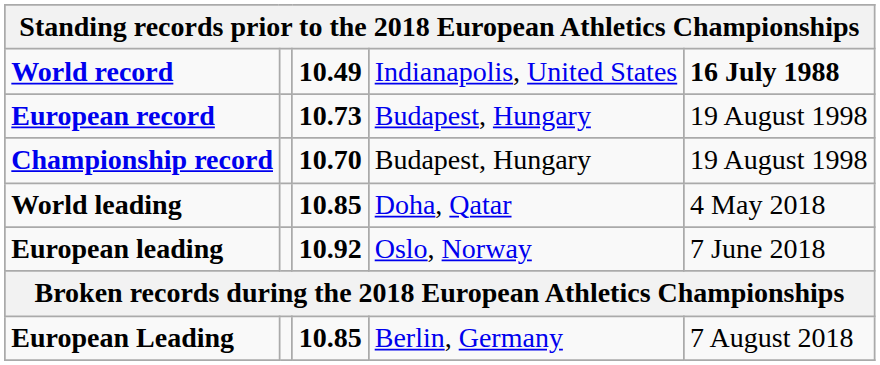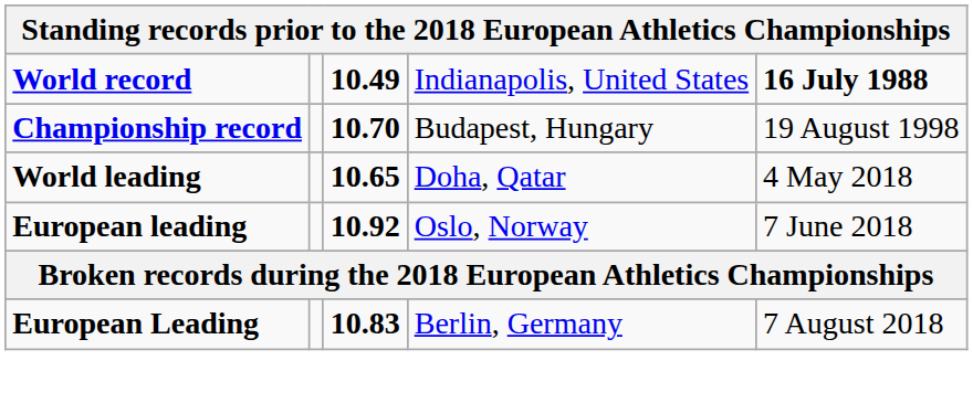- row: European record | 10.73 | Budapest, Hungary | 19 August 1998
World leading | column 3: 10.85 -> 10.65
European Leading | column 3: 10.85 -> 10.83
